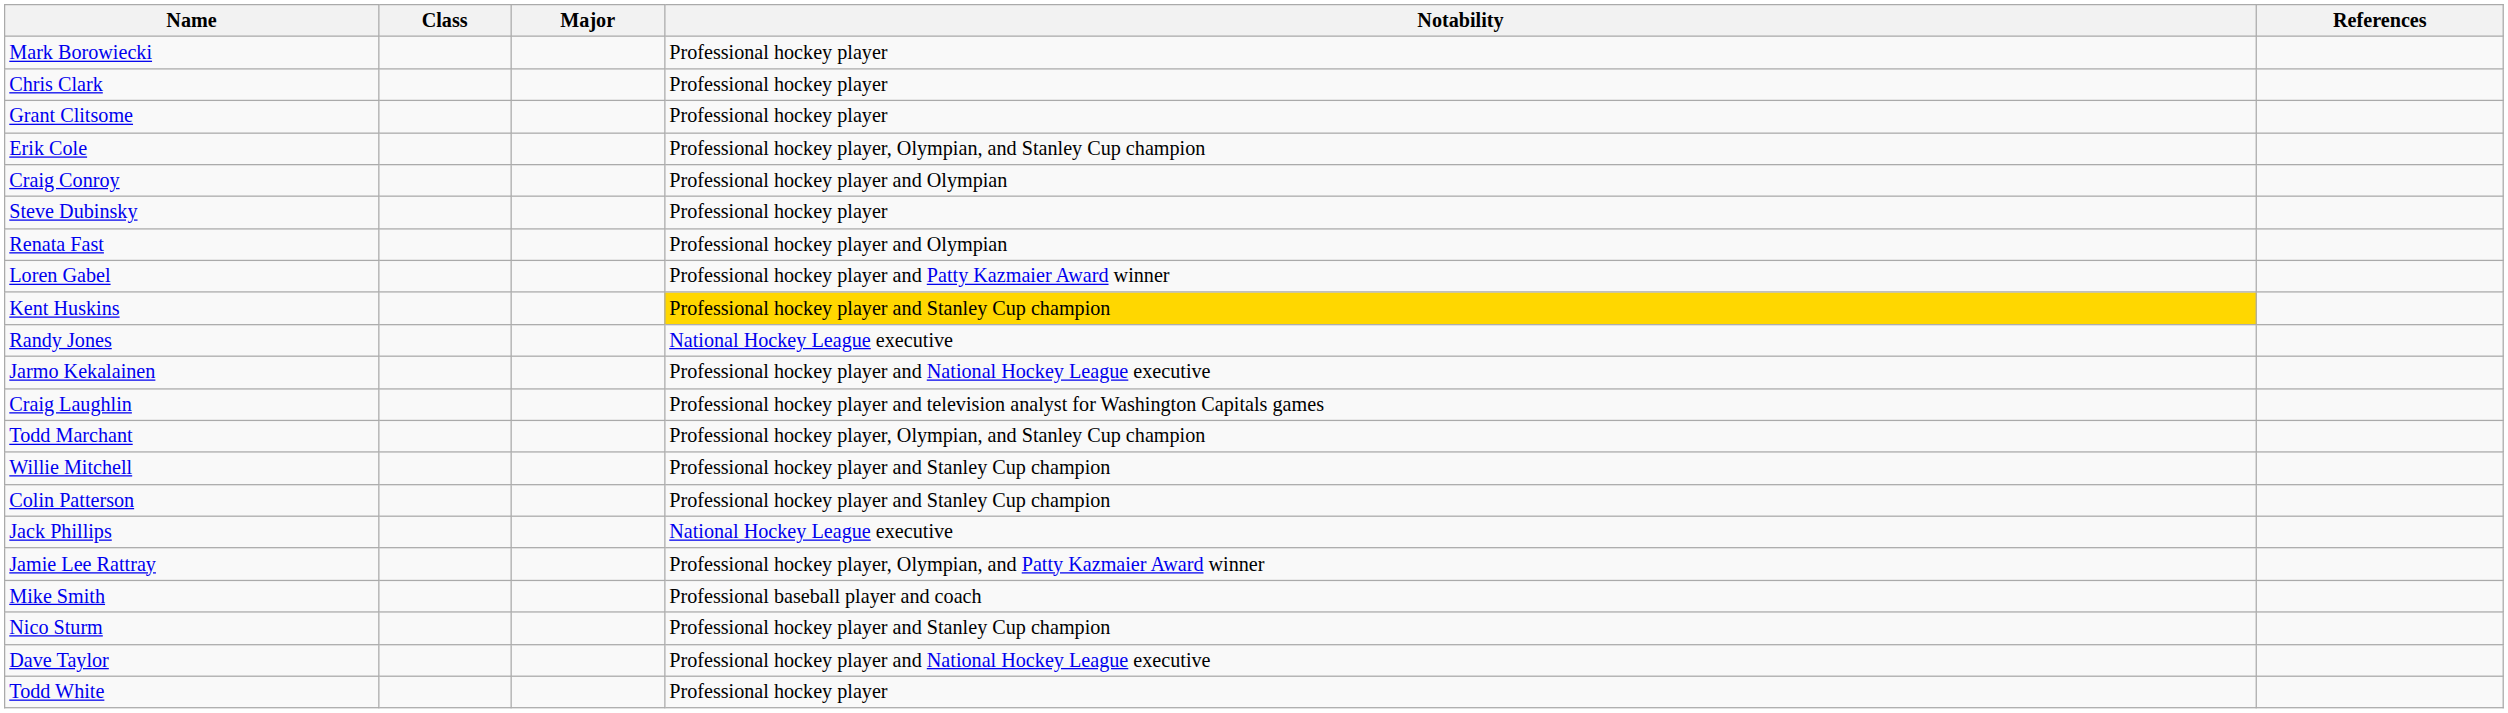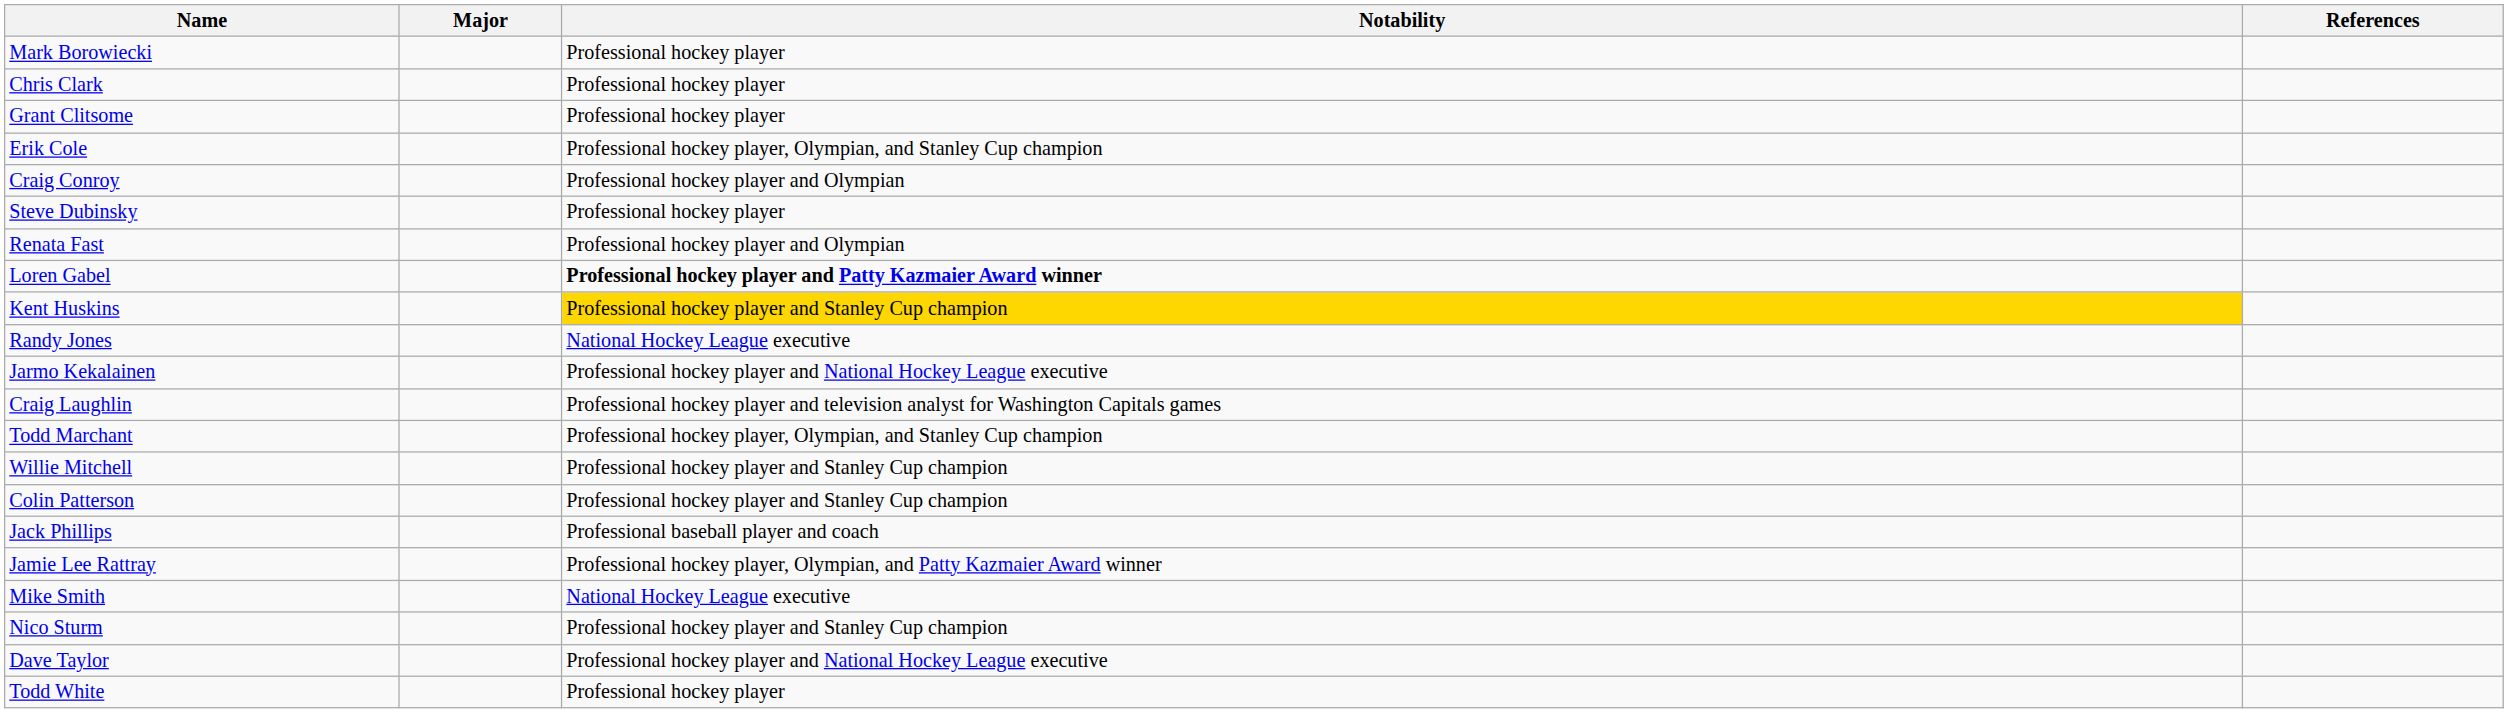- column: Class
Loren Gabel | Notability: normal -> bold
Jack Phillips | Notability: National Hockey League executive -> Professional baseball player and coach
Mike Smith | Notability: Professional baseball player and coach -> National Hockey League executive
